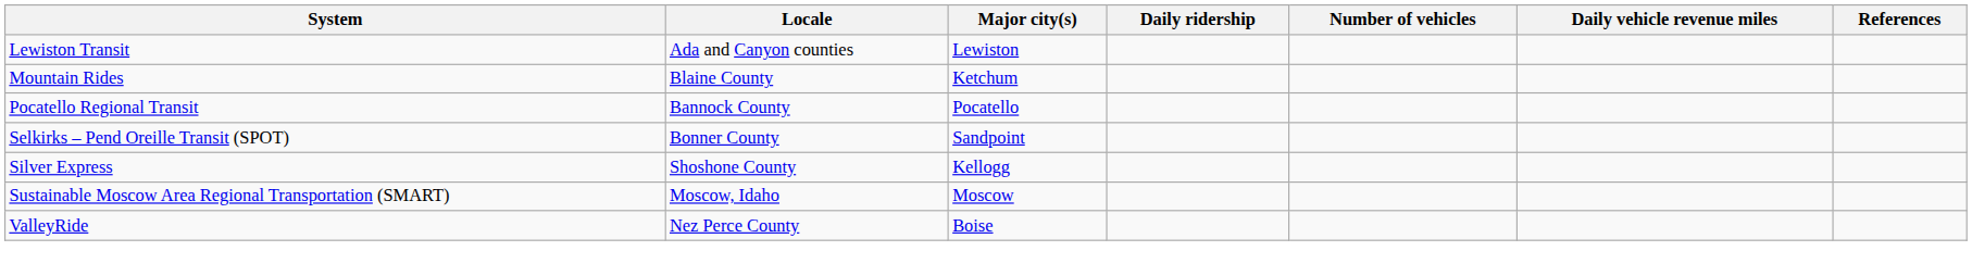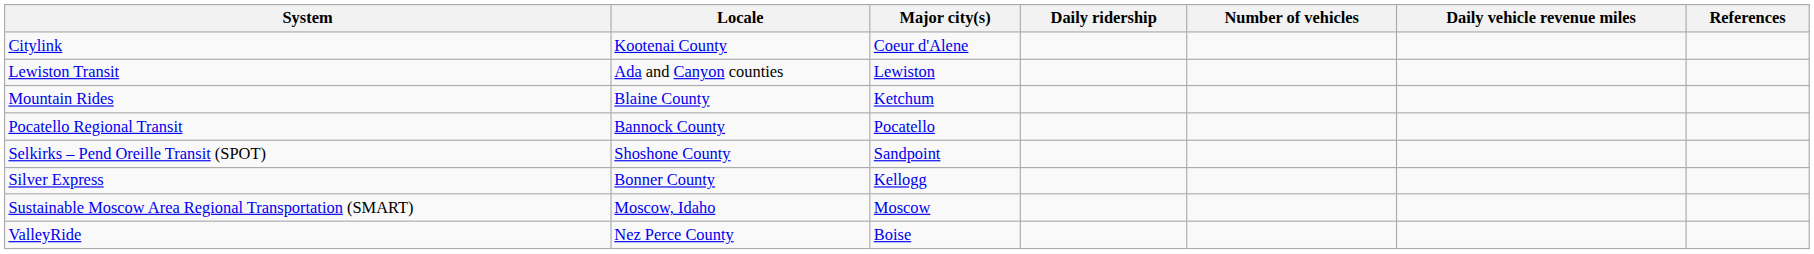+ row: Citylink | Kootenai County | Coeur d'Alene
Selkirks – Pend Oreille Transit (SPOT) | Locale: Bonner County -> Shoshone County
Silver Express | Locale: Shoshone County -> Bonner County
